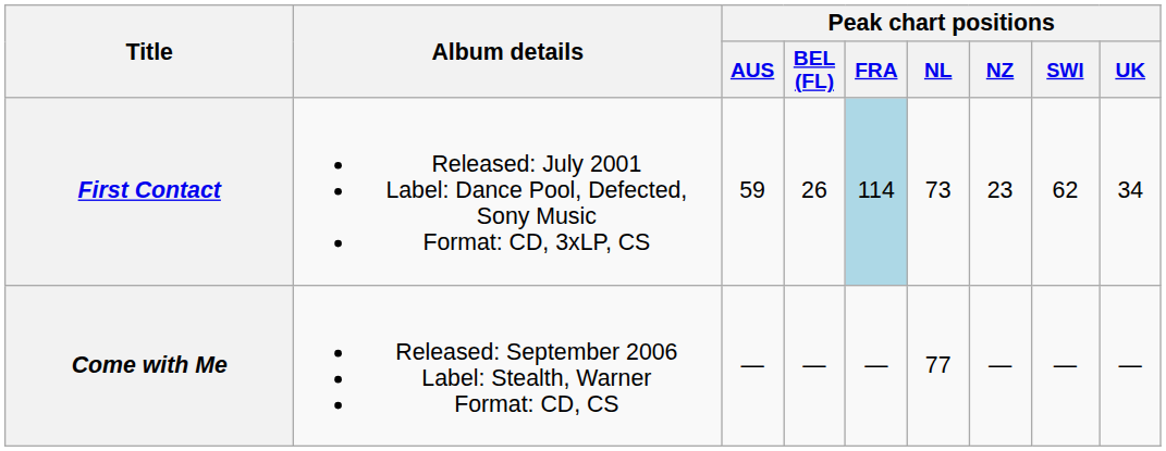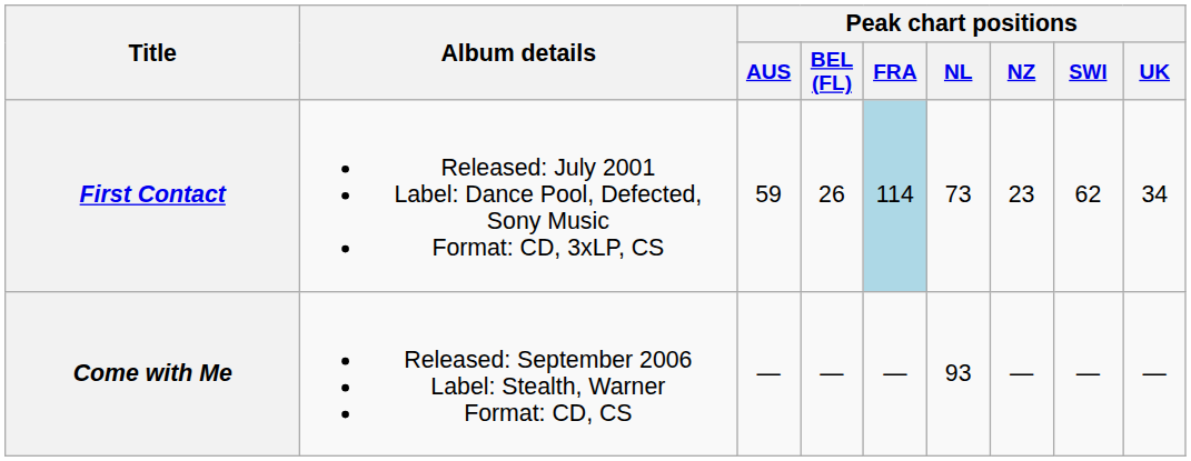Come with Me | Peak chart positions / NL: 77 -> 93
